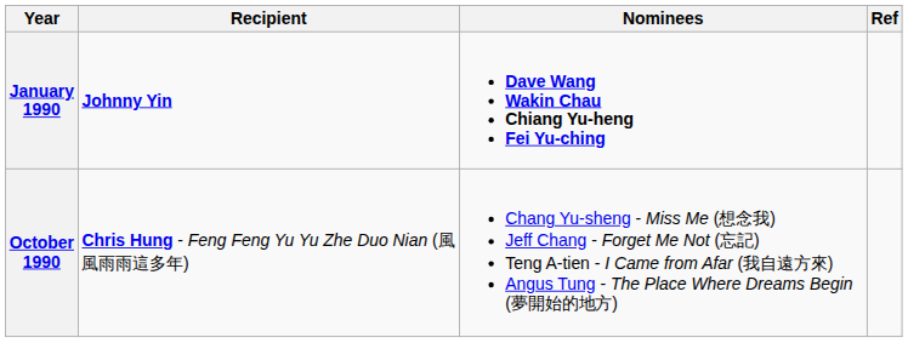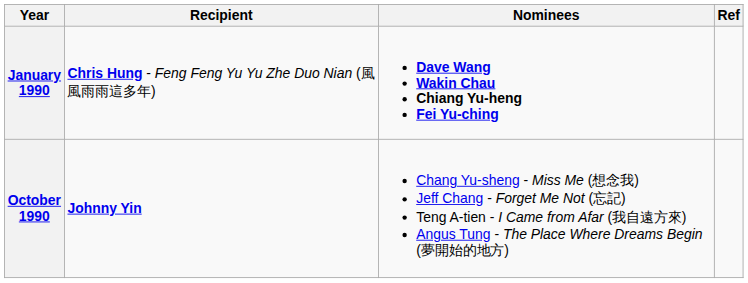January 1990 | Recipient: Johnny Yin -> Chris Hung - Feng Feng Yu Yu Zhe Duo Nian (風風雨雨這多年)
October 1990 | Recipient: Chris Hung - Feng Feng Yu Yu Zhe Duo Nian (風風雨雨這多年) -> Johnny Yin
